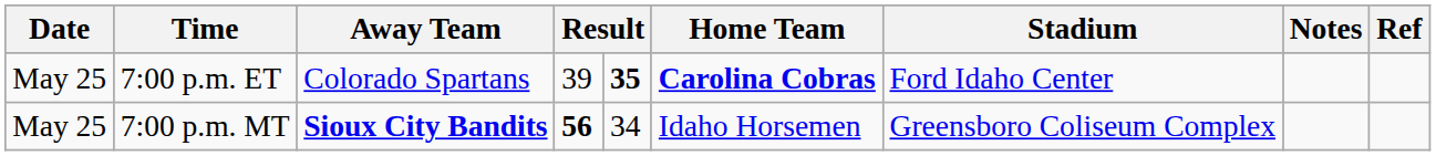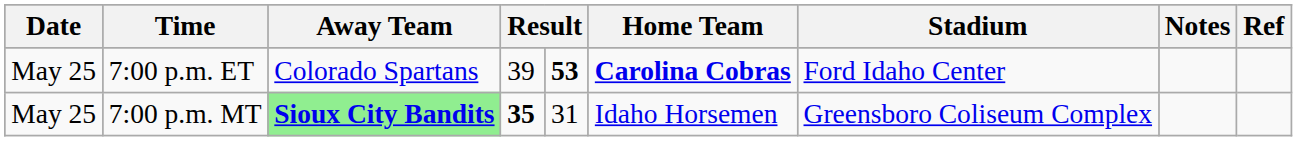7:00 p.m. ET | column 5: 35 -> 53
7:00 p.m. MT | Away Team: no background -> lightgreen background
7:00 p.m. MT | column 4: 56 -> 35
7:00 p.m. MT | column 5: 34 -> 31
